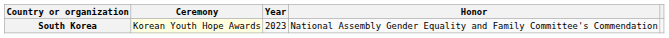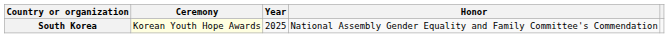South Korea | Year: 2023 -> 2025
